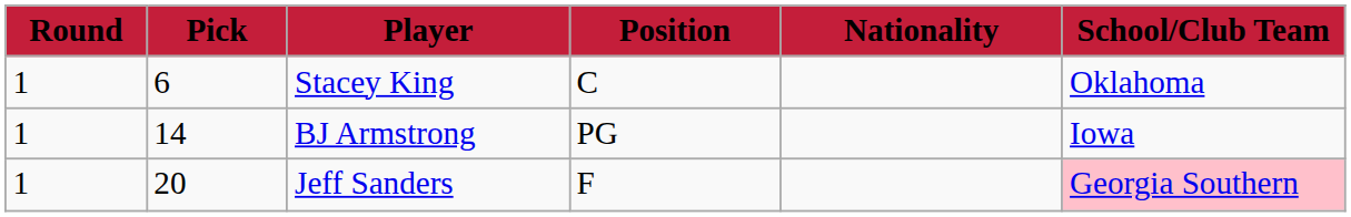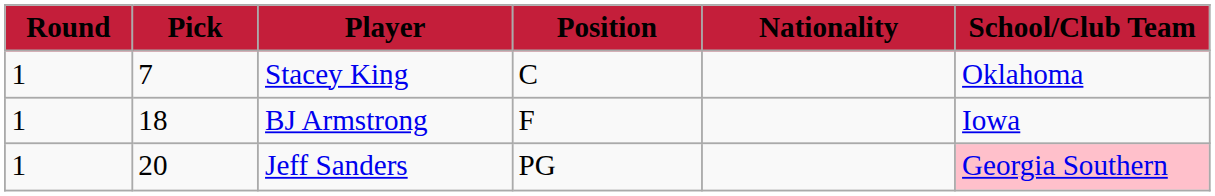Stacey King | Pick: 6 -> 7
BJ Armstrong | Pick: 14 -> 18
BJ Armstrong | Position: PG -> F
Jeff Sanders | Position: F -> PG
